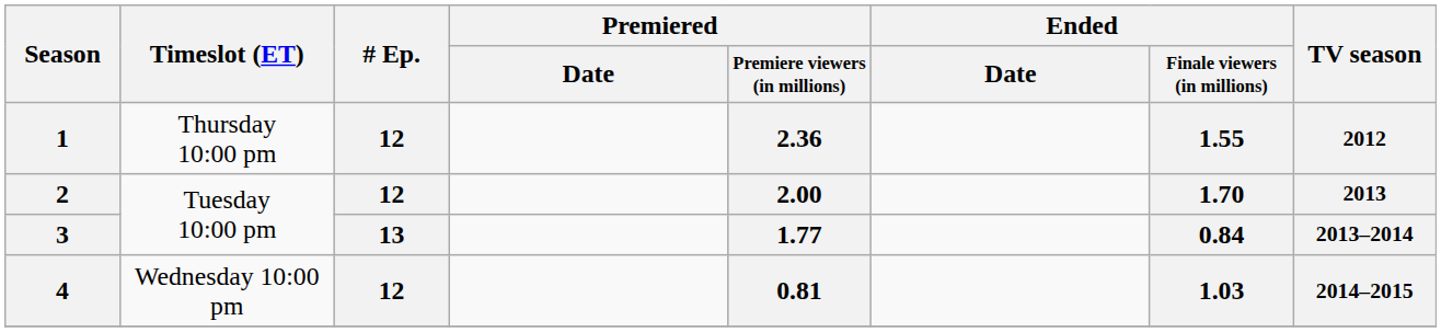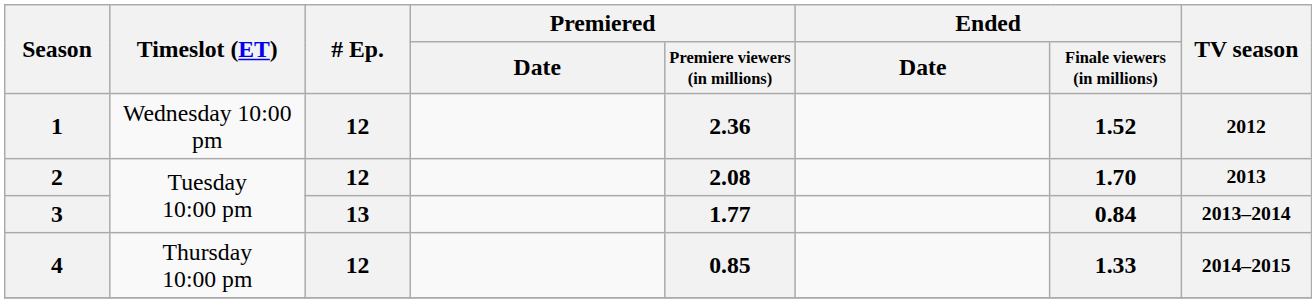1 | Timeslot (ET): Thursday 10:00 pm -> Wednesday 10:00 pm
1 | Ended / Finale viewers (in millions): 1.55 -> 1.52
2 | Premiered / Premiere viewers (in millions): 2.00 -> 2.08
4 | Timeslot (ET): Wednesday 10:00 pm -> Thursday 10:00 pm
4 | Premiered / Premiere viewers (in millions): 0.81 -> 0.85
4 | Ended / Finale viewers (in millions): 1.03 -> 1.33
